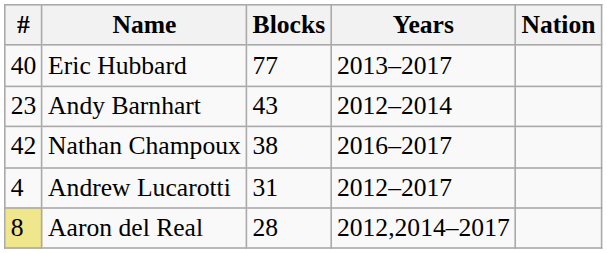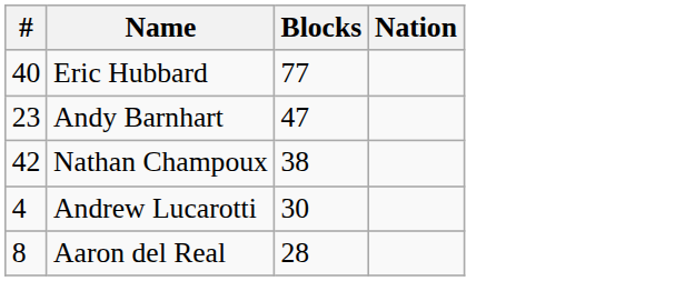- column: Years | 2013–2017 | 2012–2014 | 2016–2017 | 2012–2017 | 2012,2014–2017
Andy Barnhart | Blocks: 43 -> 47
Andrew Lucarotti | Blocks: 31 -> 30
Aaron del Real | #: khaki background -> no background
